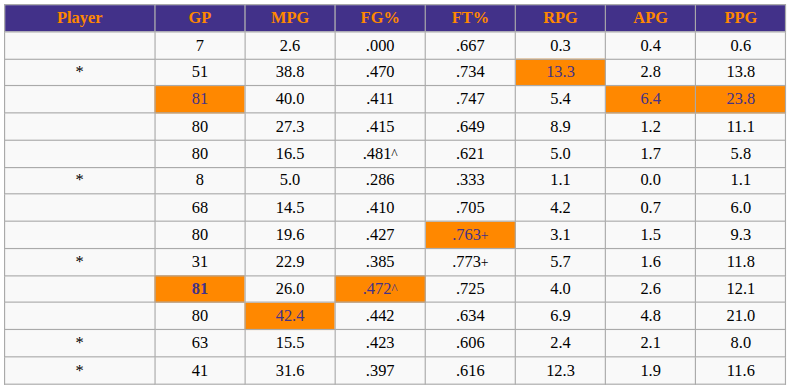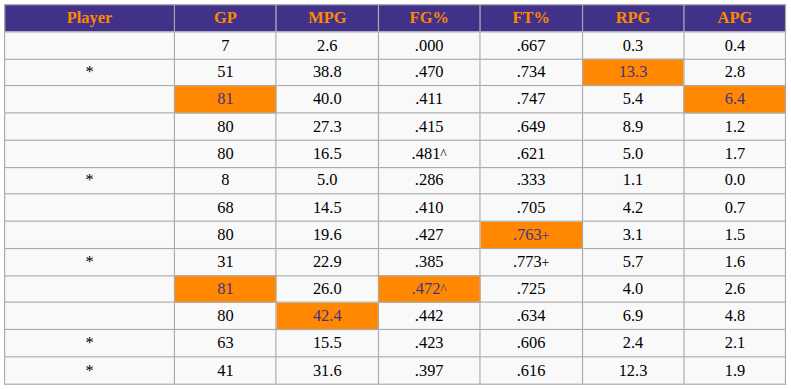- column: PPG | 0.6 | 13.8 | 23.8 | 11.1 | 5.8 | 1.1 | 6.0 | 9.3 | 11.8 | 12.1 | 21.0 | 8.0 | 11.6
26.0 | GP: bold -> normal
